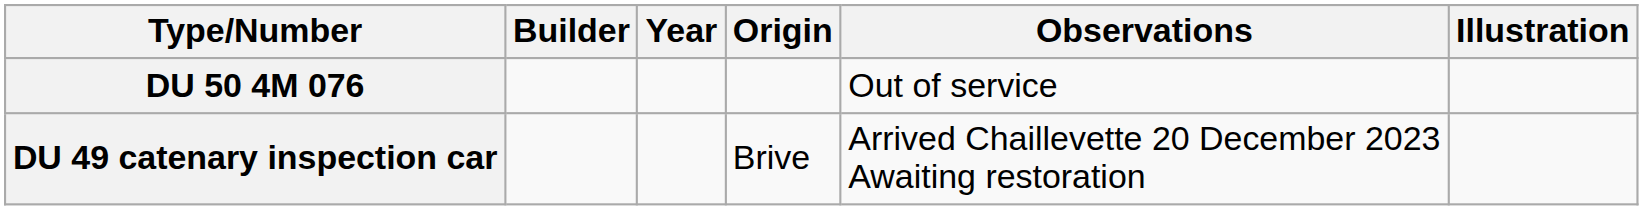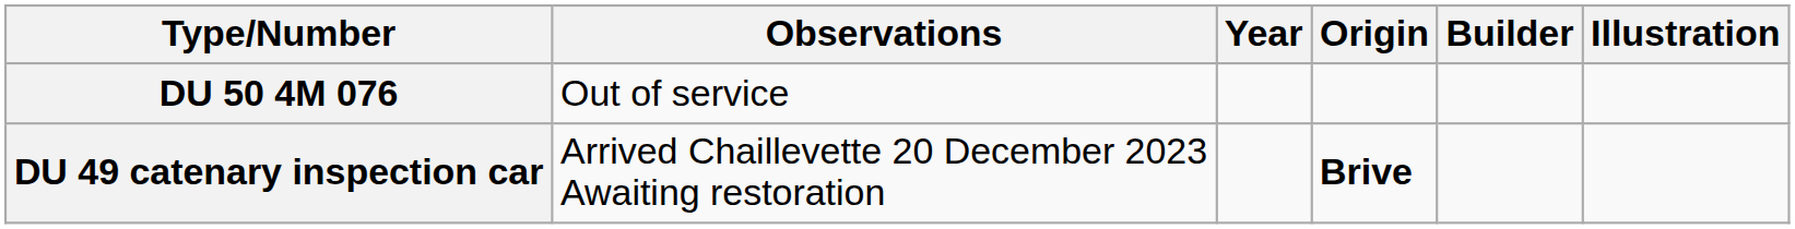columns swapped: Builder <-> Observations
DU 49 catenary inspection car | Origin: normal -> bold
